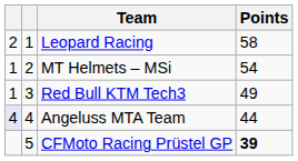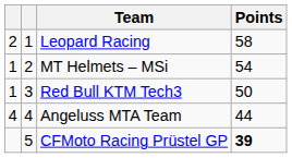Red Bull KTM Tech3 | Points: 49 -> 50
Angeluss MTA Team | column 1: lavender background -> no background
